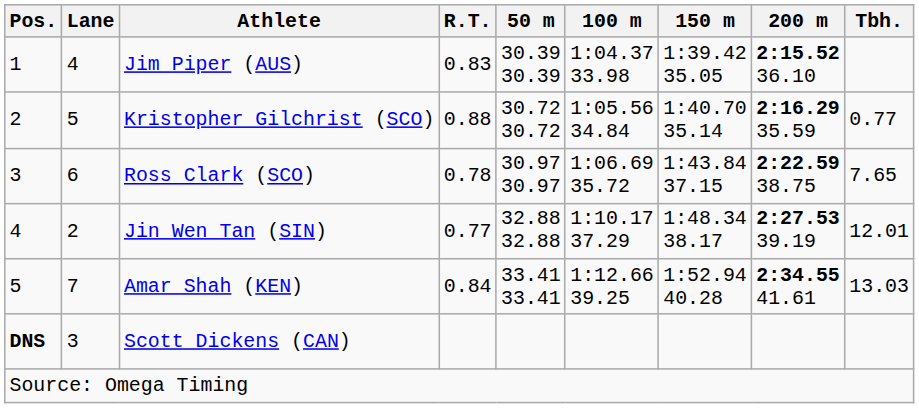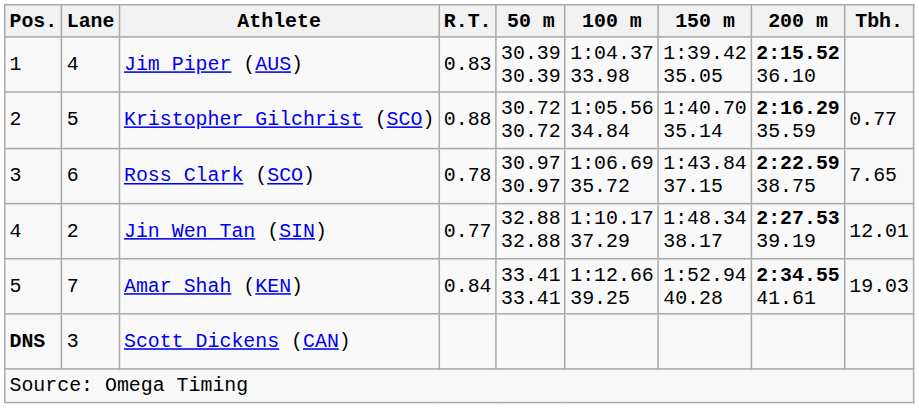Amar Shah (KEN) | Tbh.: 13.03 -> 19.03
